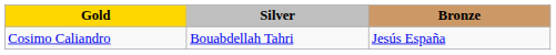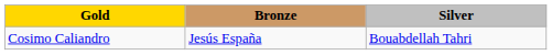columns swapped: Silver <-> Bronze
